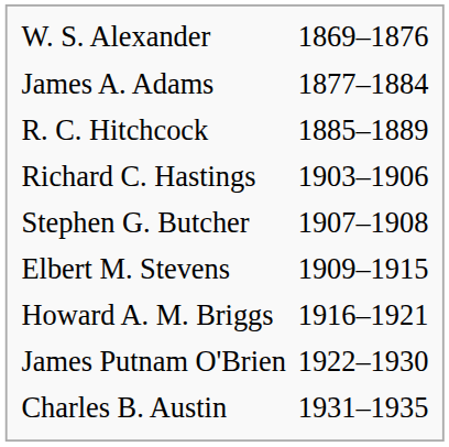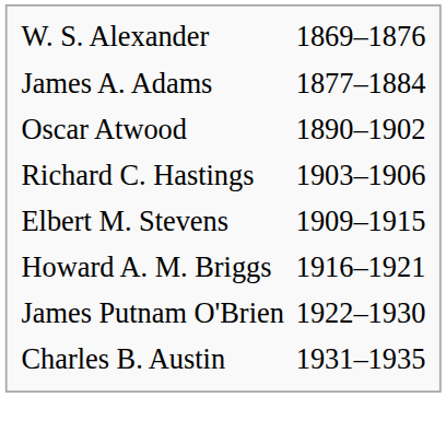- row: R. C. Hitchcock | 1885–1889
+ row: Oscar Atwood | 1890–1902
- row: Stephen G. Butcher | 1907–1908
